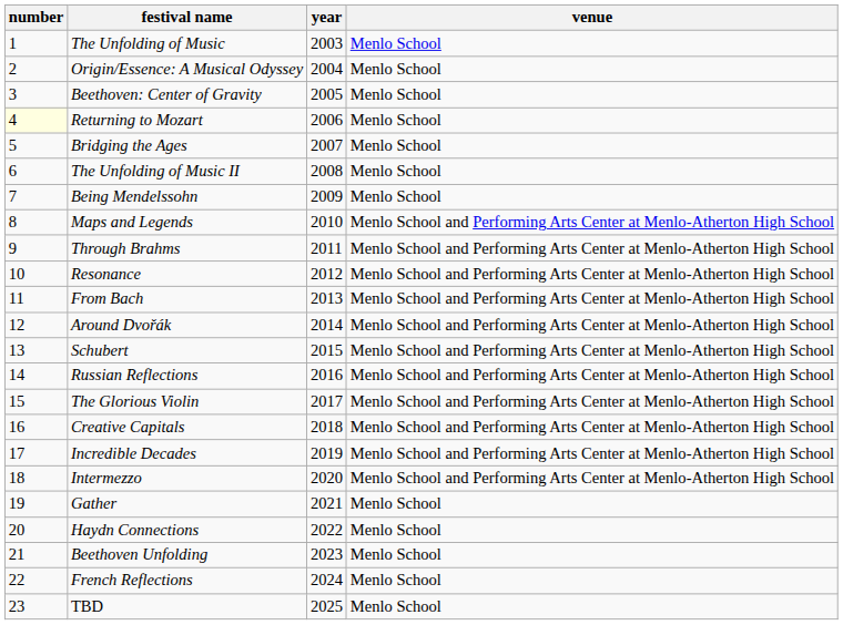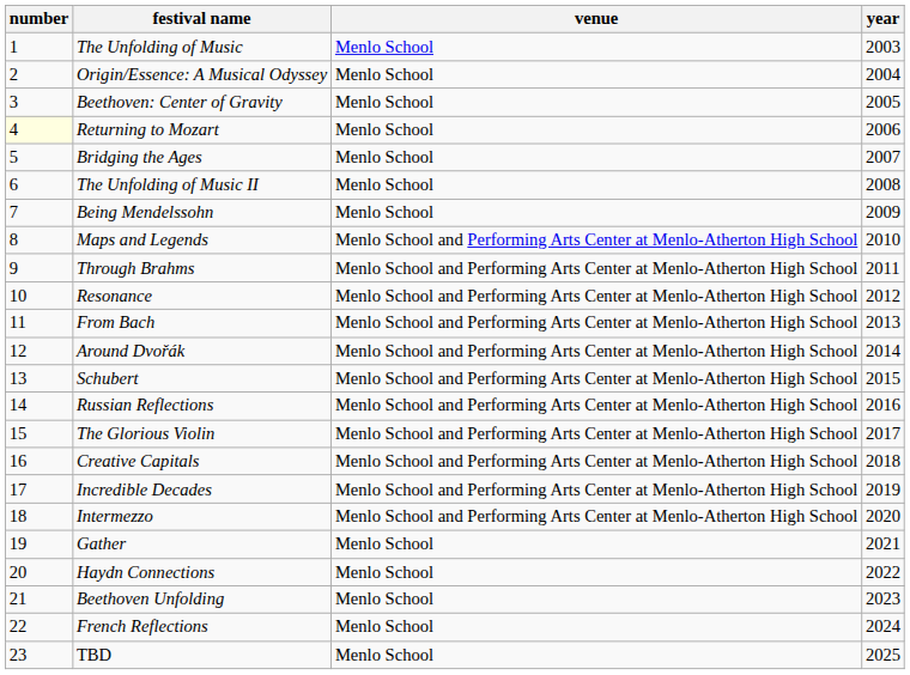columns swapped: year <-> venue
